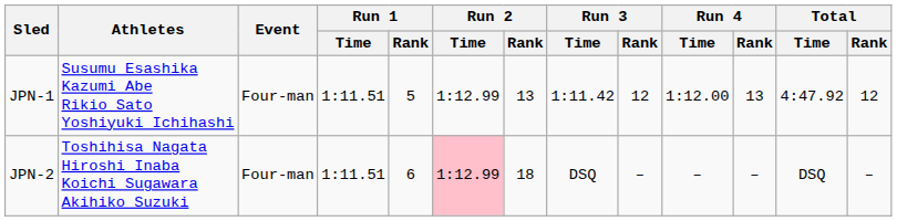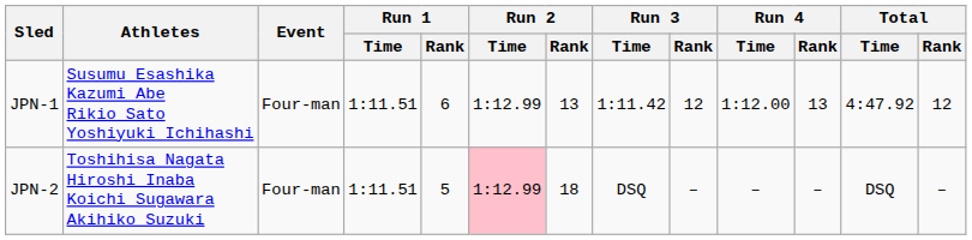JPN-1 | Run 1 / Rank: 5 -> 6
JPN-2 | Run 1 / Rank: 6 -> 5
